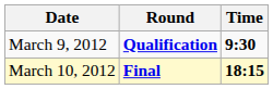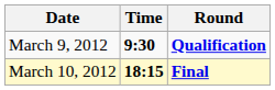columns swapped: Time <-> Round
